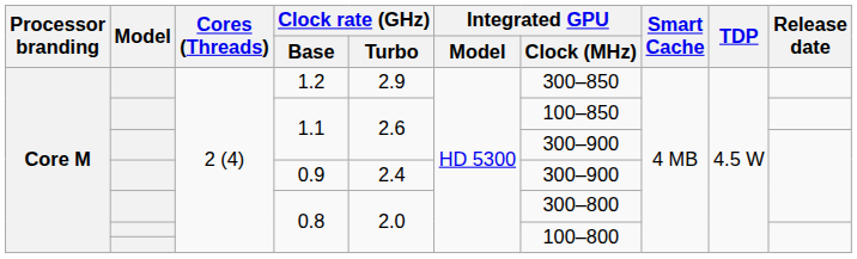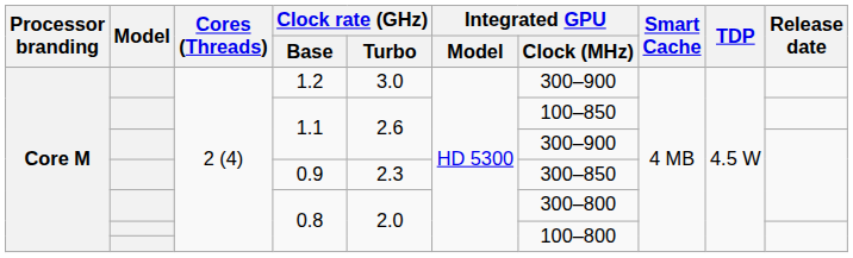1.2 | Clock rate (GHz) / Turbo: 2.9 -> 3.0
1.2 | Integrated GPU / Clock (MHz): 300–850 -> 300–900
0.9 | Clock rate (GHz) / Turbo: 2.4 -> 2.3
0.9 | Integrated GPU / Clock (MHz): 300–900 -> 300–850
